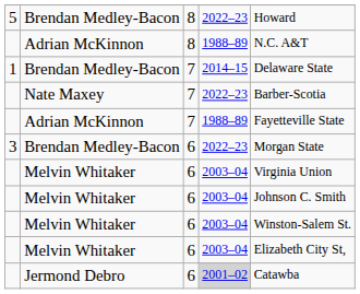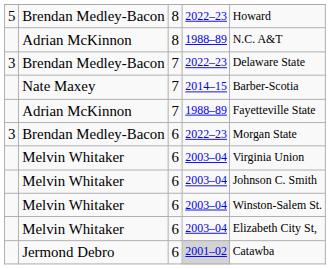Brendan Medley-Bacon / 7 | column 1: 1 -> 3
Brendan Medley-Bacon / 7 | column 4: 2014–15 -> 2022–23
Nate Maxey | column 4: 2022–23 -> 2014–15
